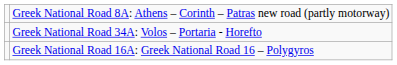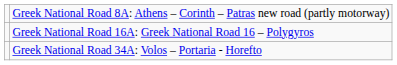rows swapped: Greek National Road 16A: Greek National Road 16 – Polygyros <-> Greek National Road 34A: Volos – Portaria - Horefto
